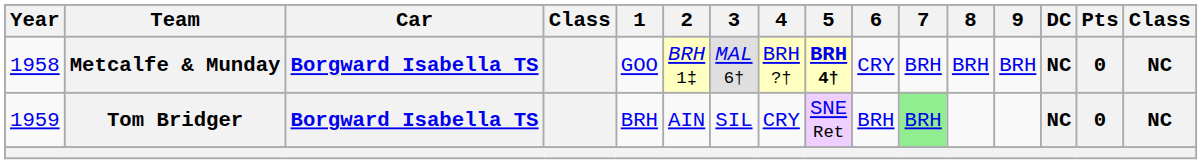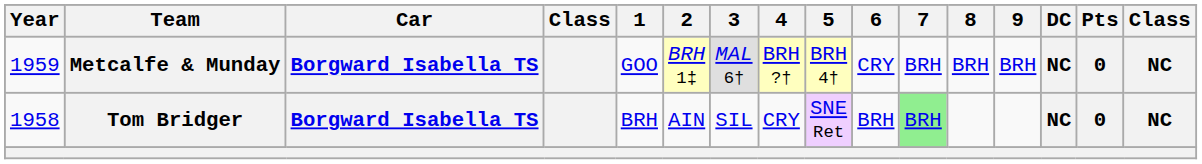Metcalfe & Munday | Year: 1958 -> 1959
Metcalfe & Munday | 5: bold -> normal
Tom Bridger | Year: 1959 -> 1958
